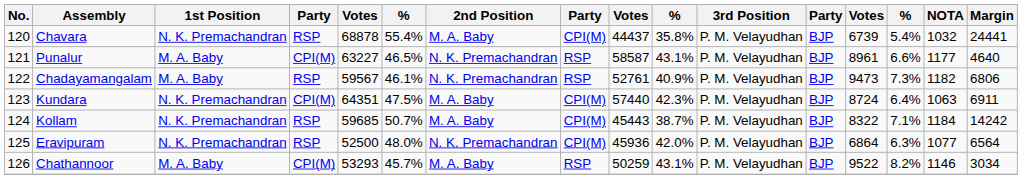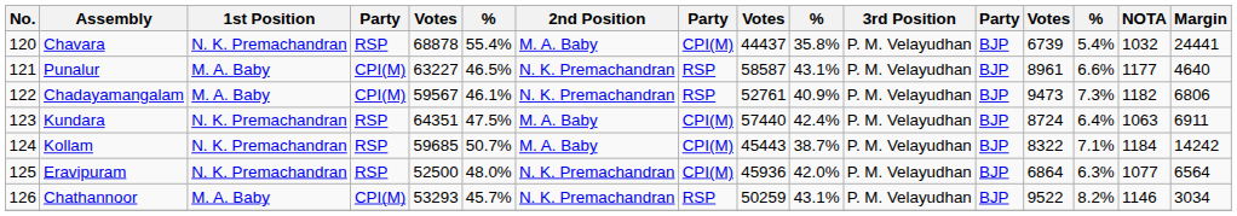Chadayamangalam | column 4: RSP -> CPI(M)
Kundara | column 4: CPI(M) -> RSP
Kundara | column 10: 42.3% -> 42.4%
Chathannoor | 2nd Position: M. A. Baby -> N. K. Premachandran
